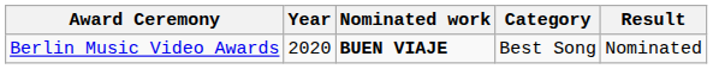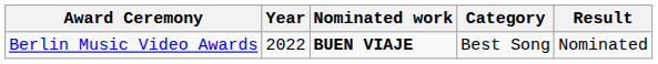Berlin Music Video Awards | Year: 2020 -> 2022
